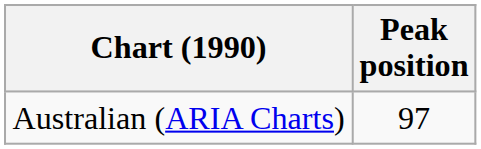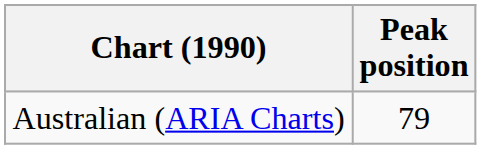Australian (ARIA Charts) | Peak position: 97 -> 79
